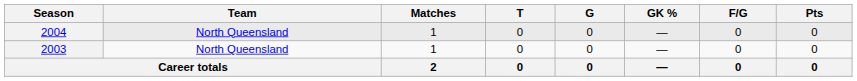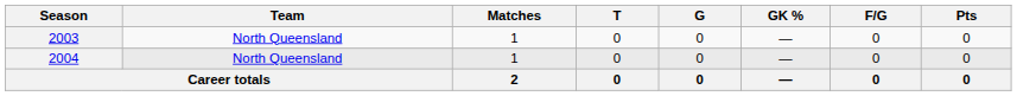rows swapped: 2003 <-> 2004
